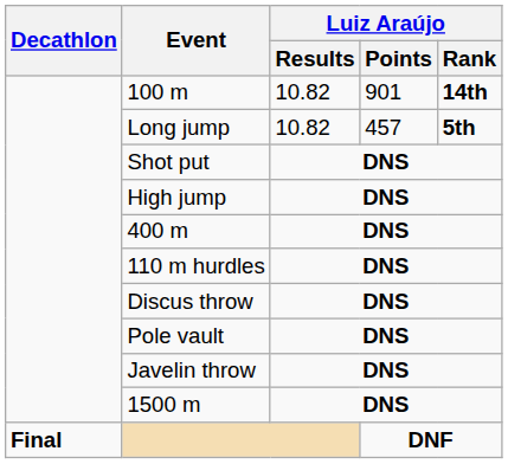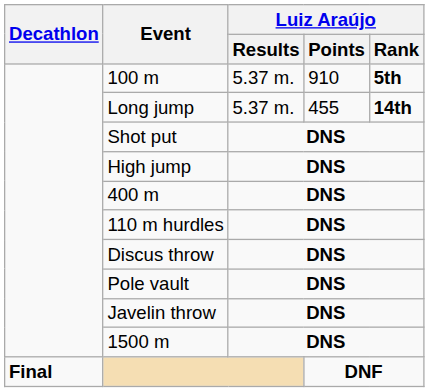100 m | Luiz Araújo / Results: 10.82 -> 5.37 m.
100 m | Luiz Araújo / Points: 901 -> 910
100 m | Luiz Araújo / Rank: 14th -> 5th
Long jump | Luiz Araújo / Results: 10.82 -> 5.37 m.
Long jump | Luiz Araújo / Points: 457 -> 455
Long jump | Luiz Araújo / Rank: 5th -> 14th
